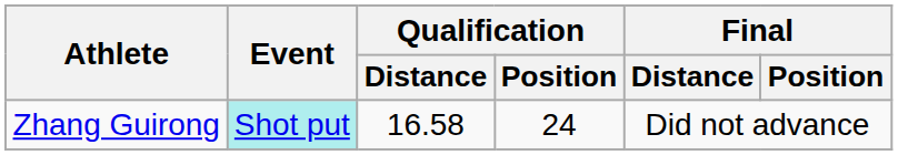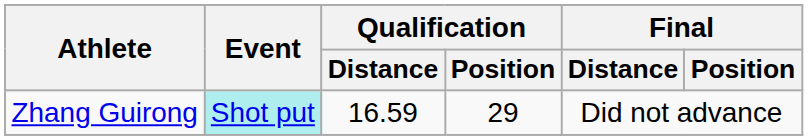Zhang Guirong | Qualification / Distance: 16.58 -> 16.59
Zhang Guirong | Qualification / Position: 24 -> 29
